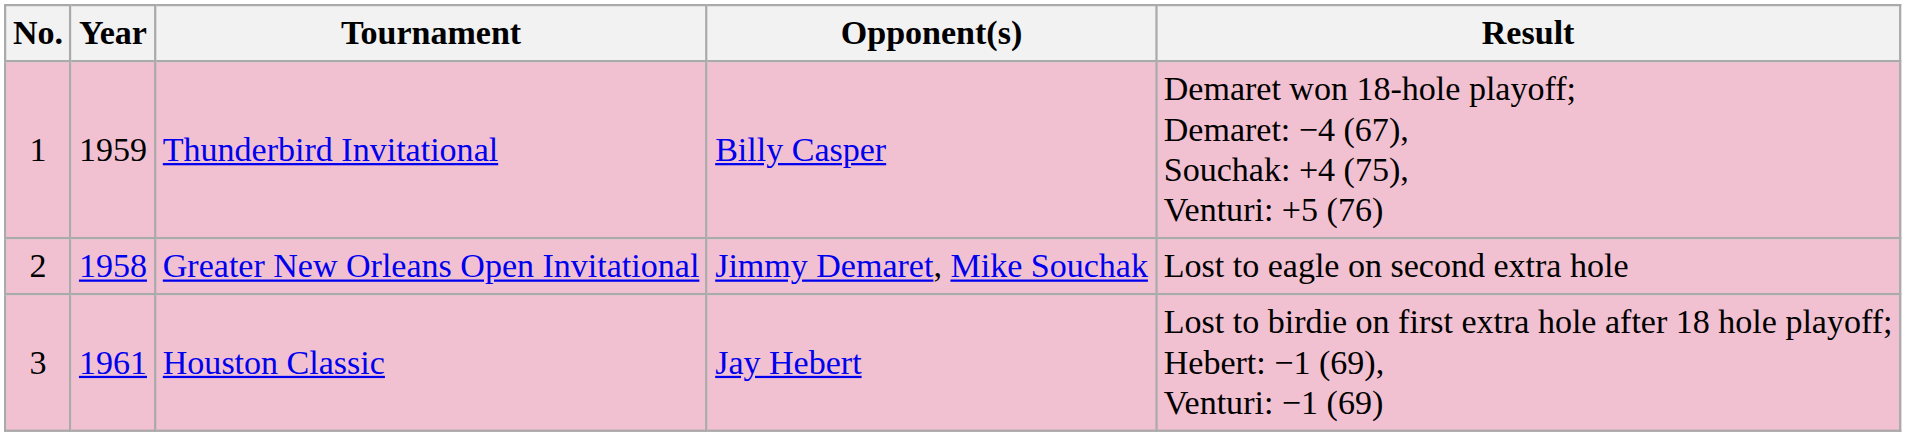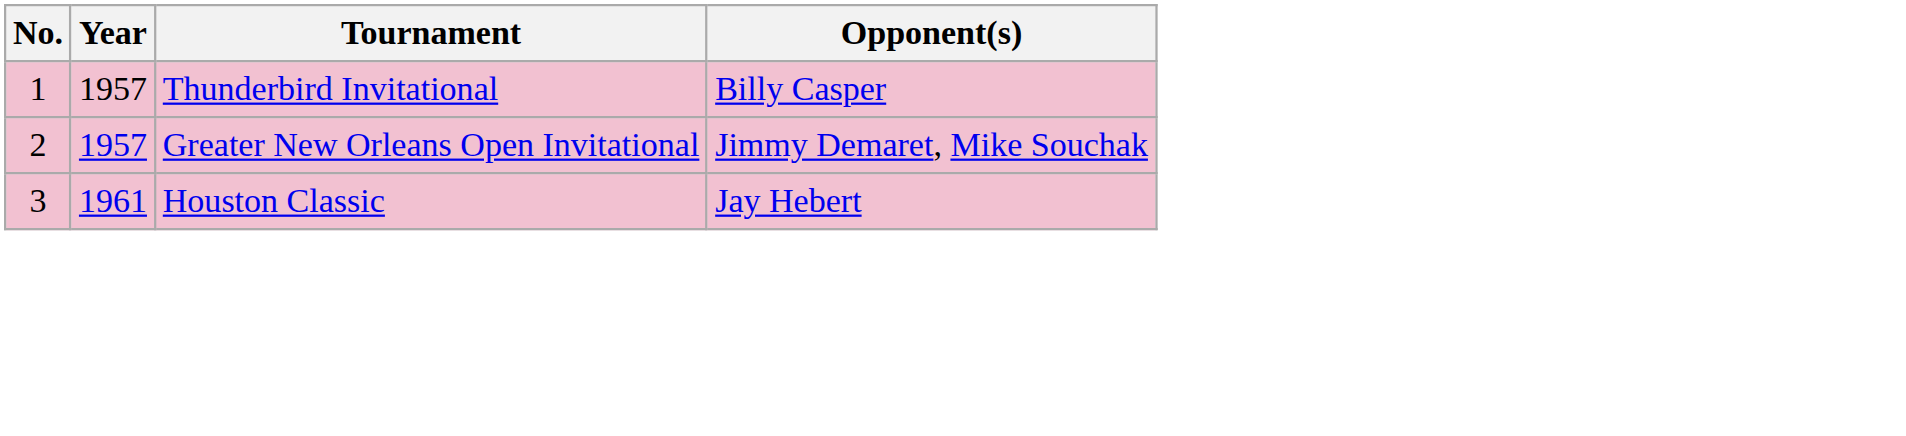- column: Result | Demaret won 18-hole playoff; Demaret: −4 (67), Souchak: +4 (75), Venturi: +5 (76) | Lost to eagle on second extra hole | Lost to birdie on first extra hole after 18 hole playoff; Hebert: −1 (69), Venturi: −1 (69)
Thunderbird Invitational | Year: 1959 -> 1957
Greater New Orleans Open Invitational | Year: 1958 -> 1957
